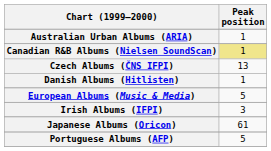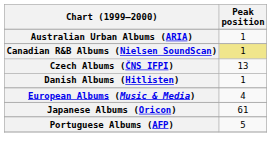European Albums (Music & Media) | Peak position: 5 -> 4
- row: Irish Albums (IFPI) | 3
